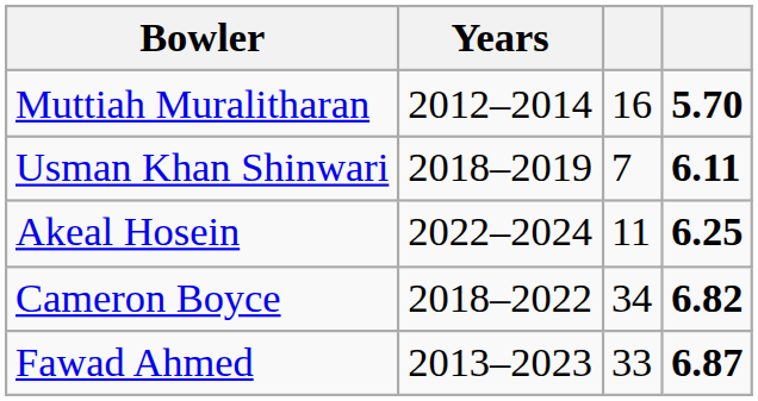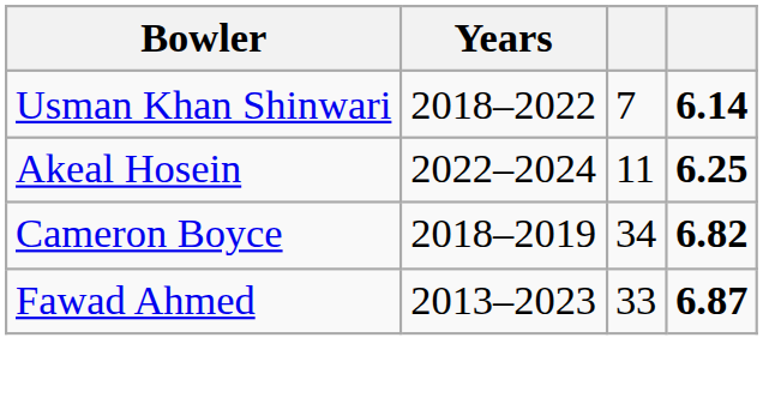- row: Muttiah Muralitharan | 2012–2014 | 16 | 5.70
Usman Khan Shinwari | Years: 2018–2019 -> 2018–2022
Usman Khan Shinwari | column 4: 6.11 -> 6.14
Cameron Boyce | Years: 2018–2022 -> 2018–2019
